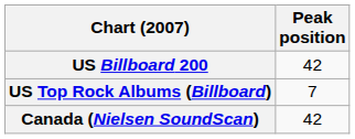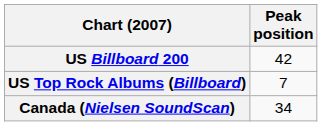Canada (Nielsen SoundScan) | Peak position: 42 -> 34
